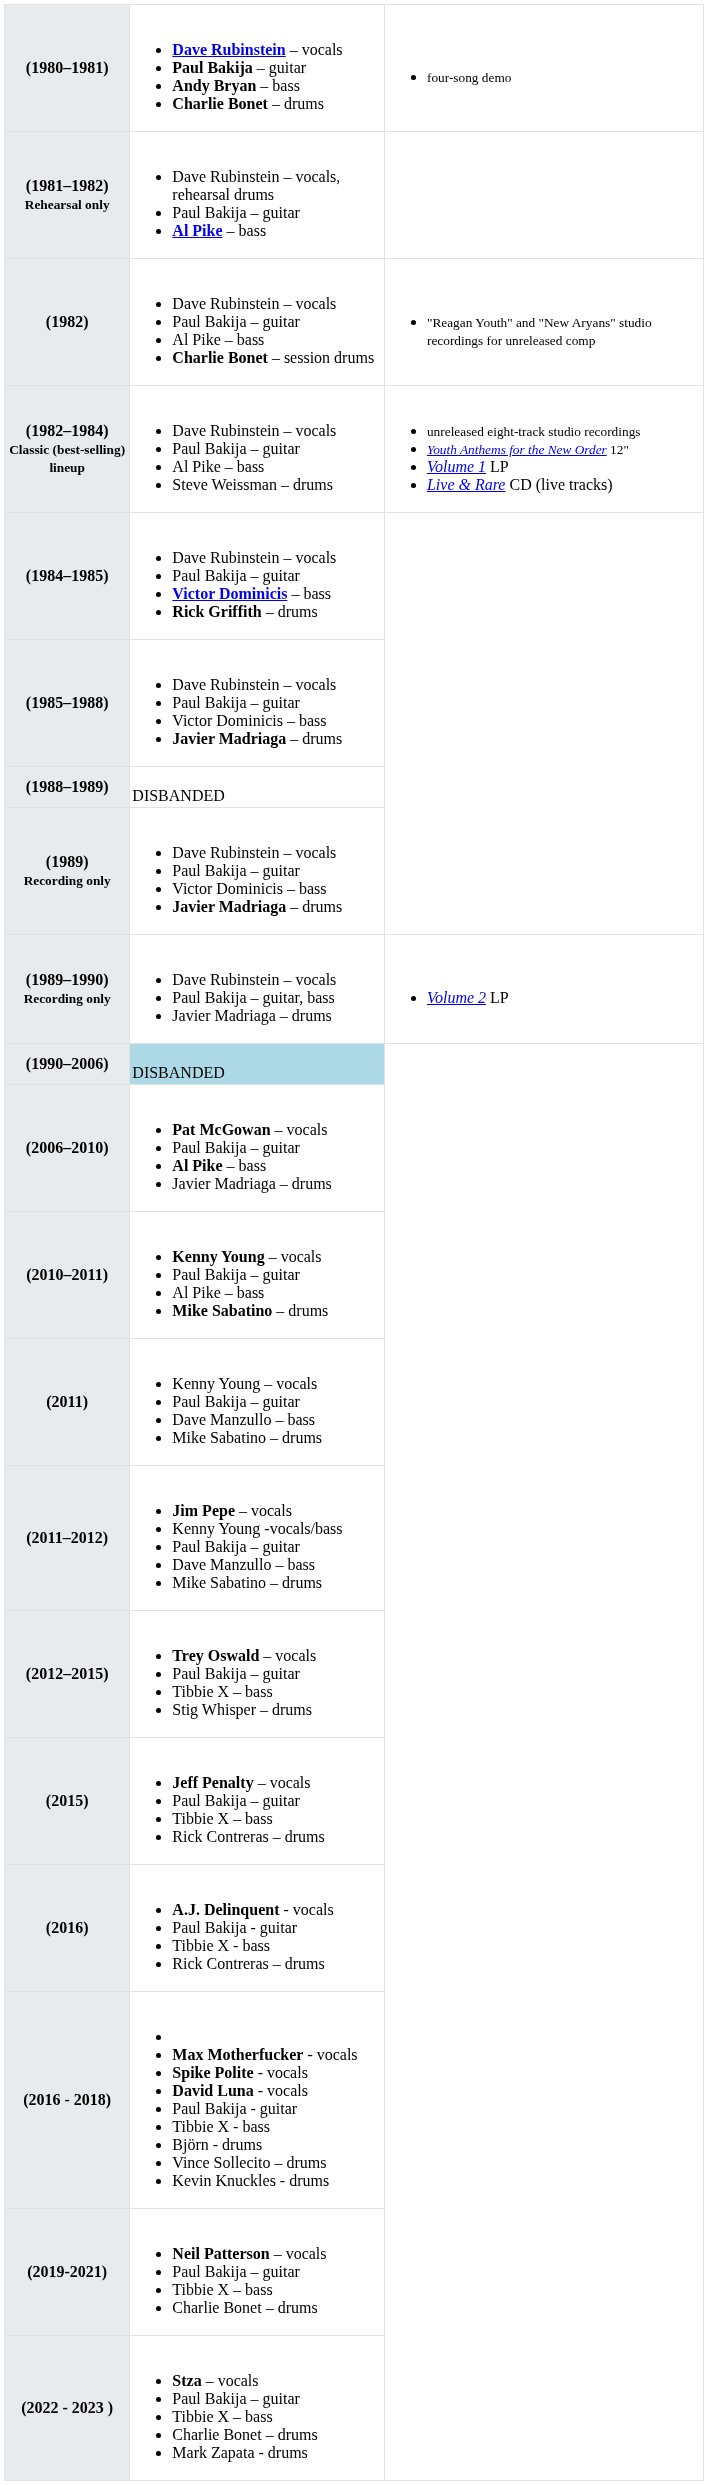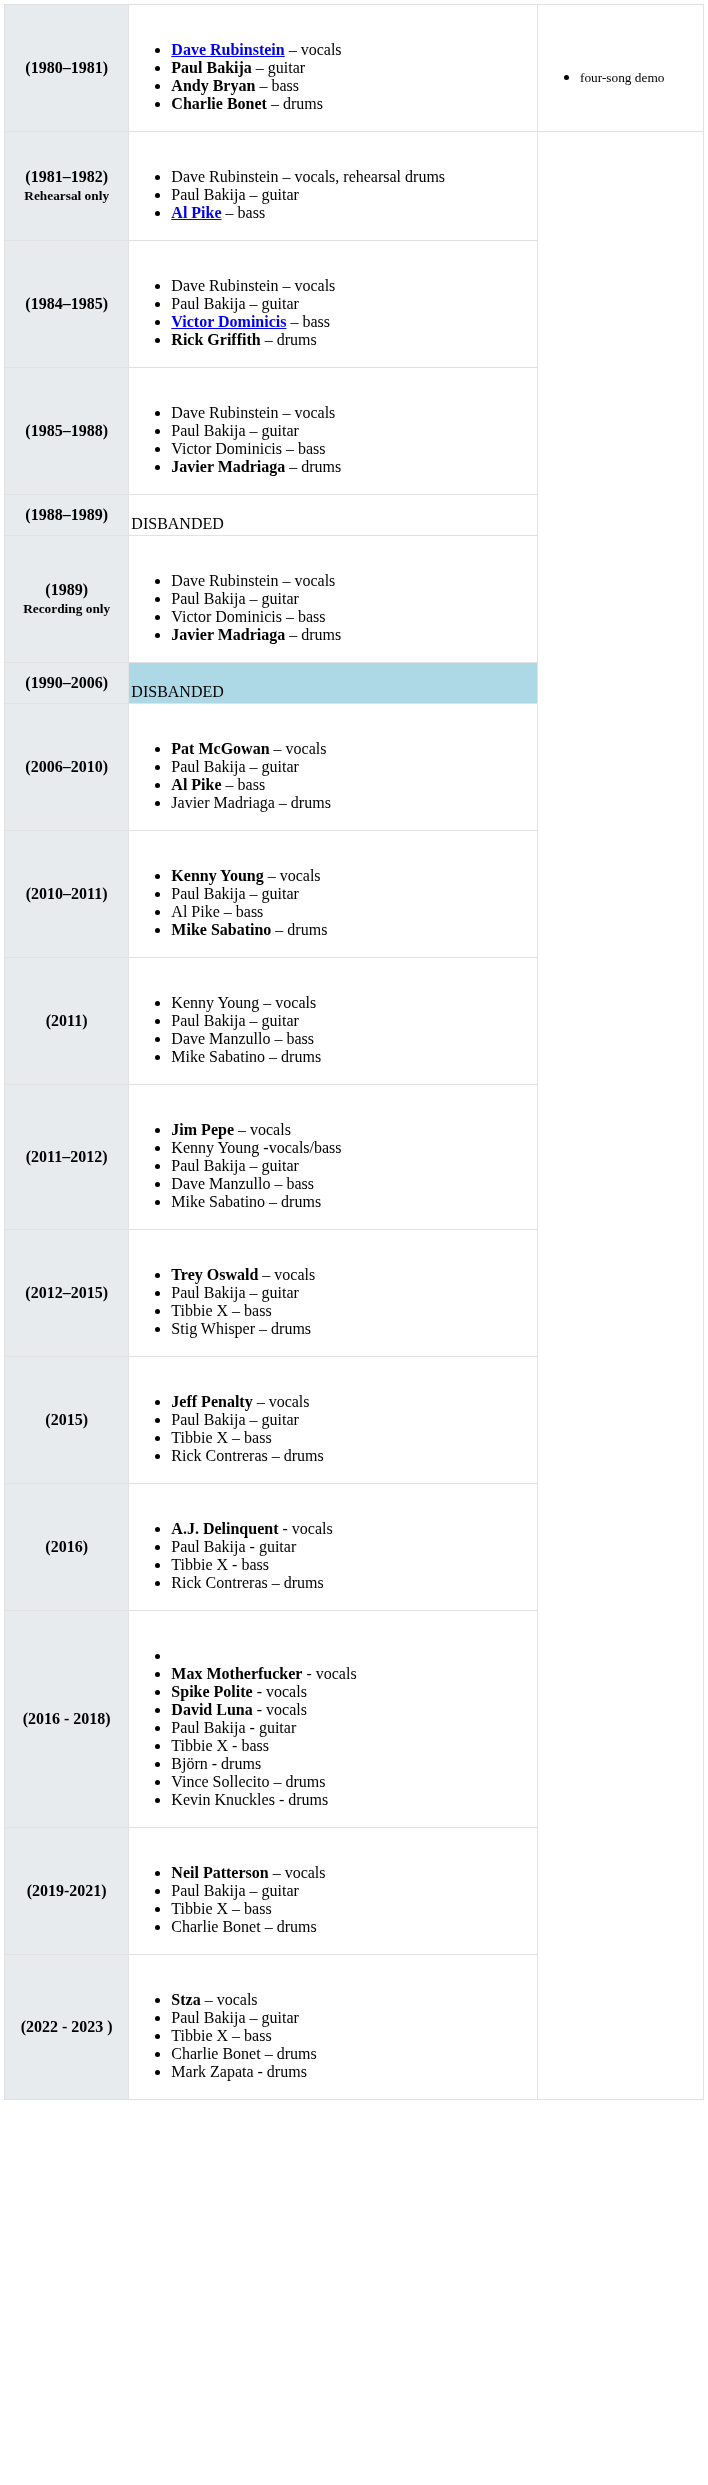- row: (1982) | Dave Rubinstein – vocals Paul Bakija – guitar Al Pike – bass Charlie Bonet – session drums | "Reagan Youth" and "New Aryans" studio recordings for unreleased comp
- row: (1982–1984) Classic (best-selling) lineup | Dave Rubinstein – vocals Paul Bakija – guitar Al Pike – bass Steve Weissman – drums | unreleased eight-track studio recordings Youth Anthems for the New Order 12" Volume 1 LP Live & Rare CD (live tracks)
- row: (1989–1990) Recording only | Dave Rubinstein – vocals Paul Bakija – guitar, bass Javier Madriaga – drums | Volume 2 LP
